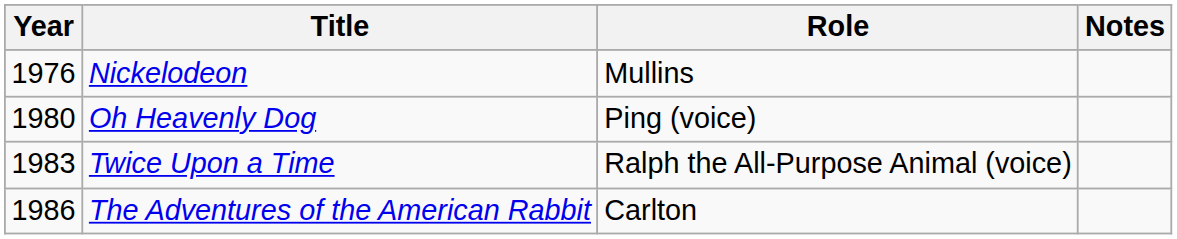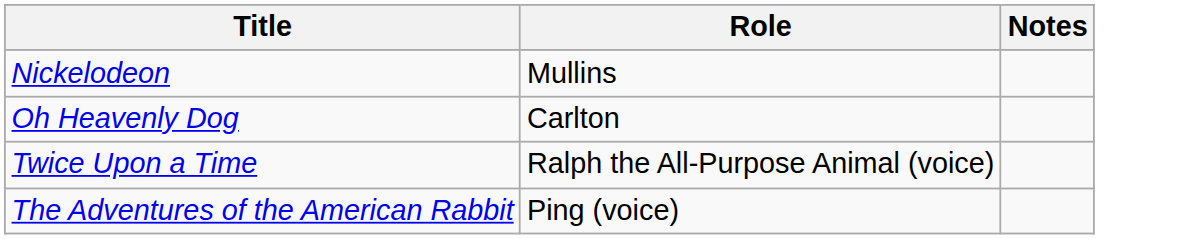- column: Year | 1976 | 1980 | 1983 | 1986
Oh Heavenly Dog | Role: Ping (voice) -> Carlton
The Adventures of the American Rabbit | Role: Carlton -> Ping (voice)
